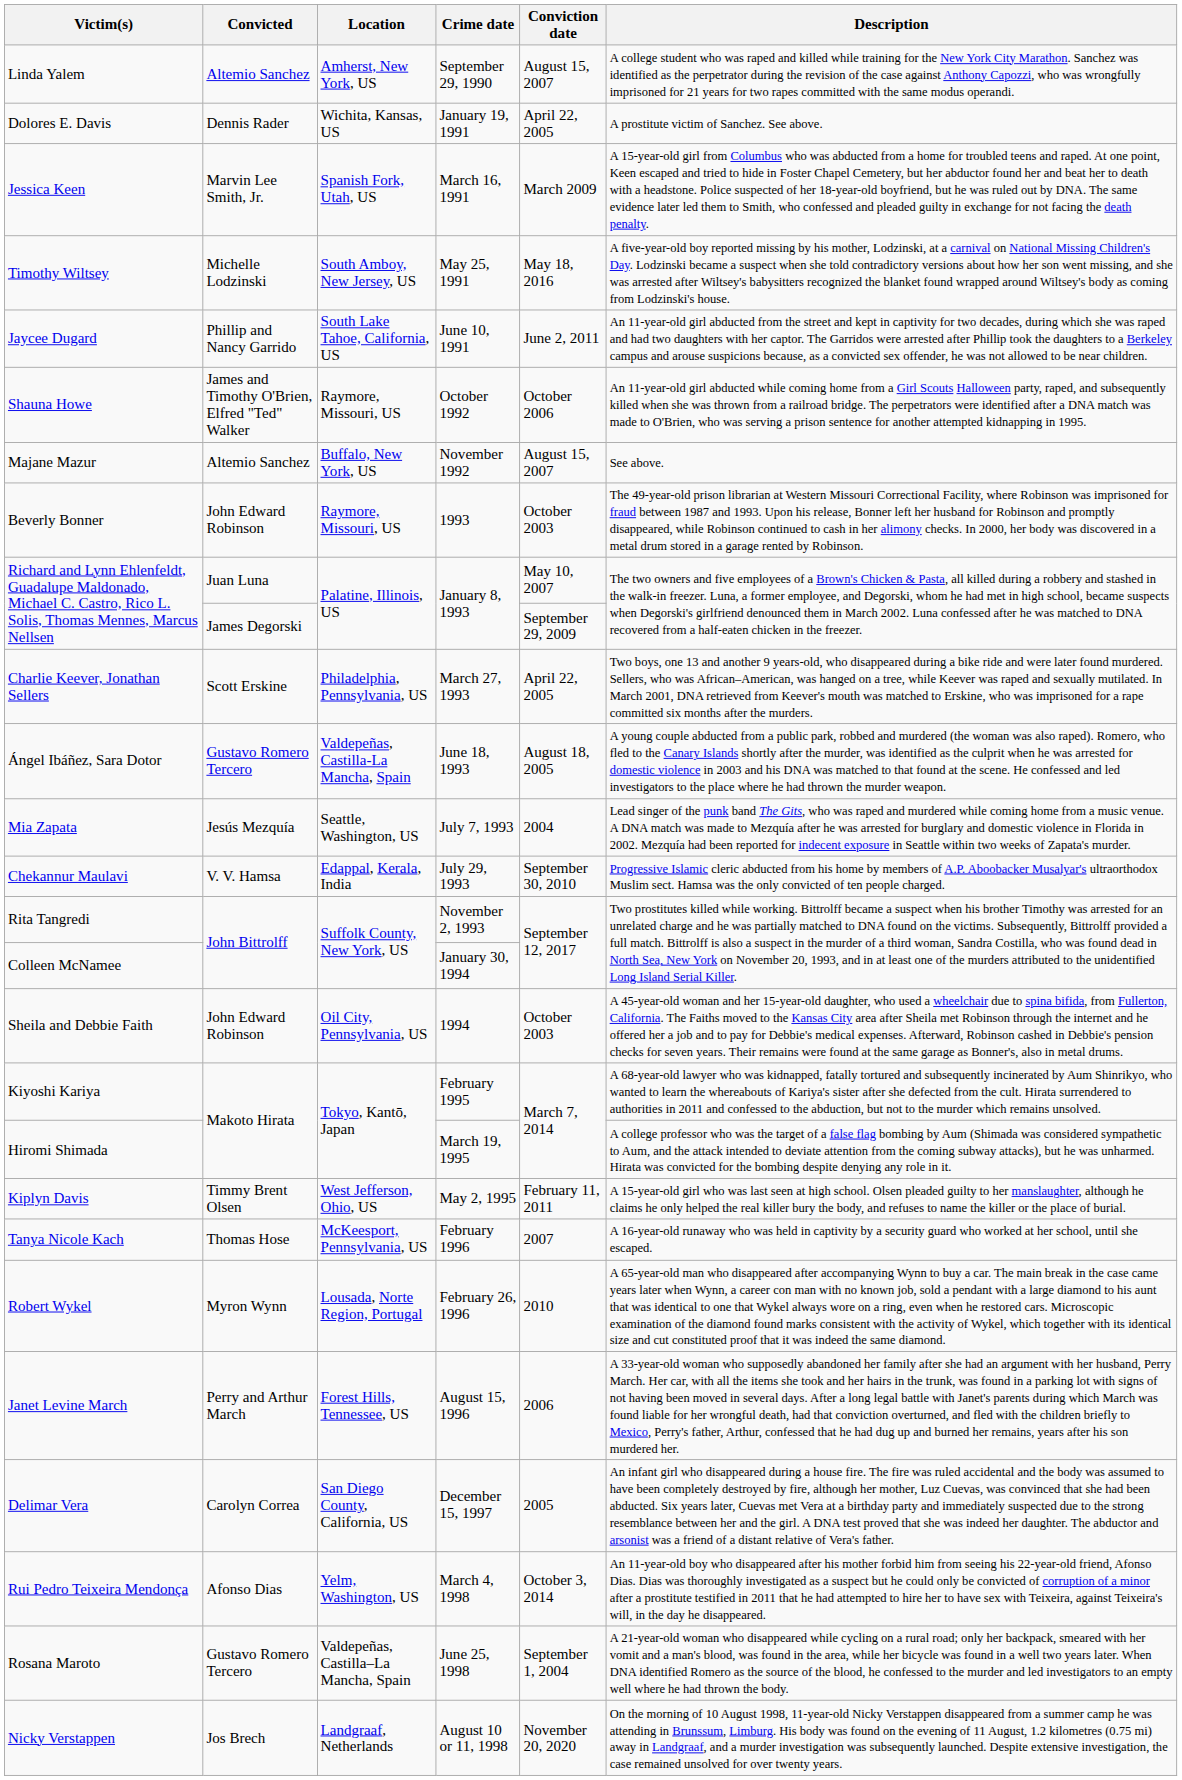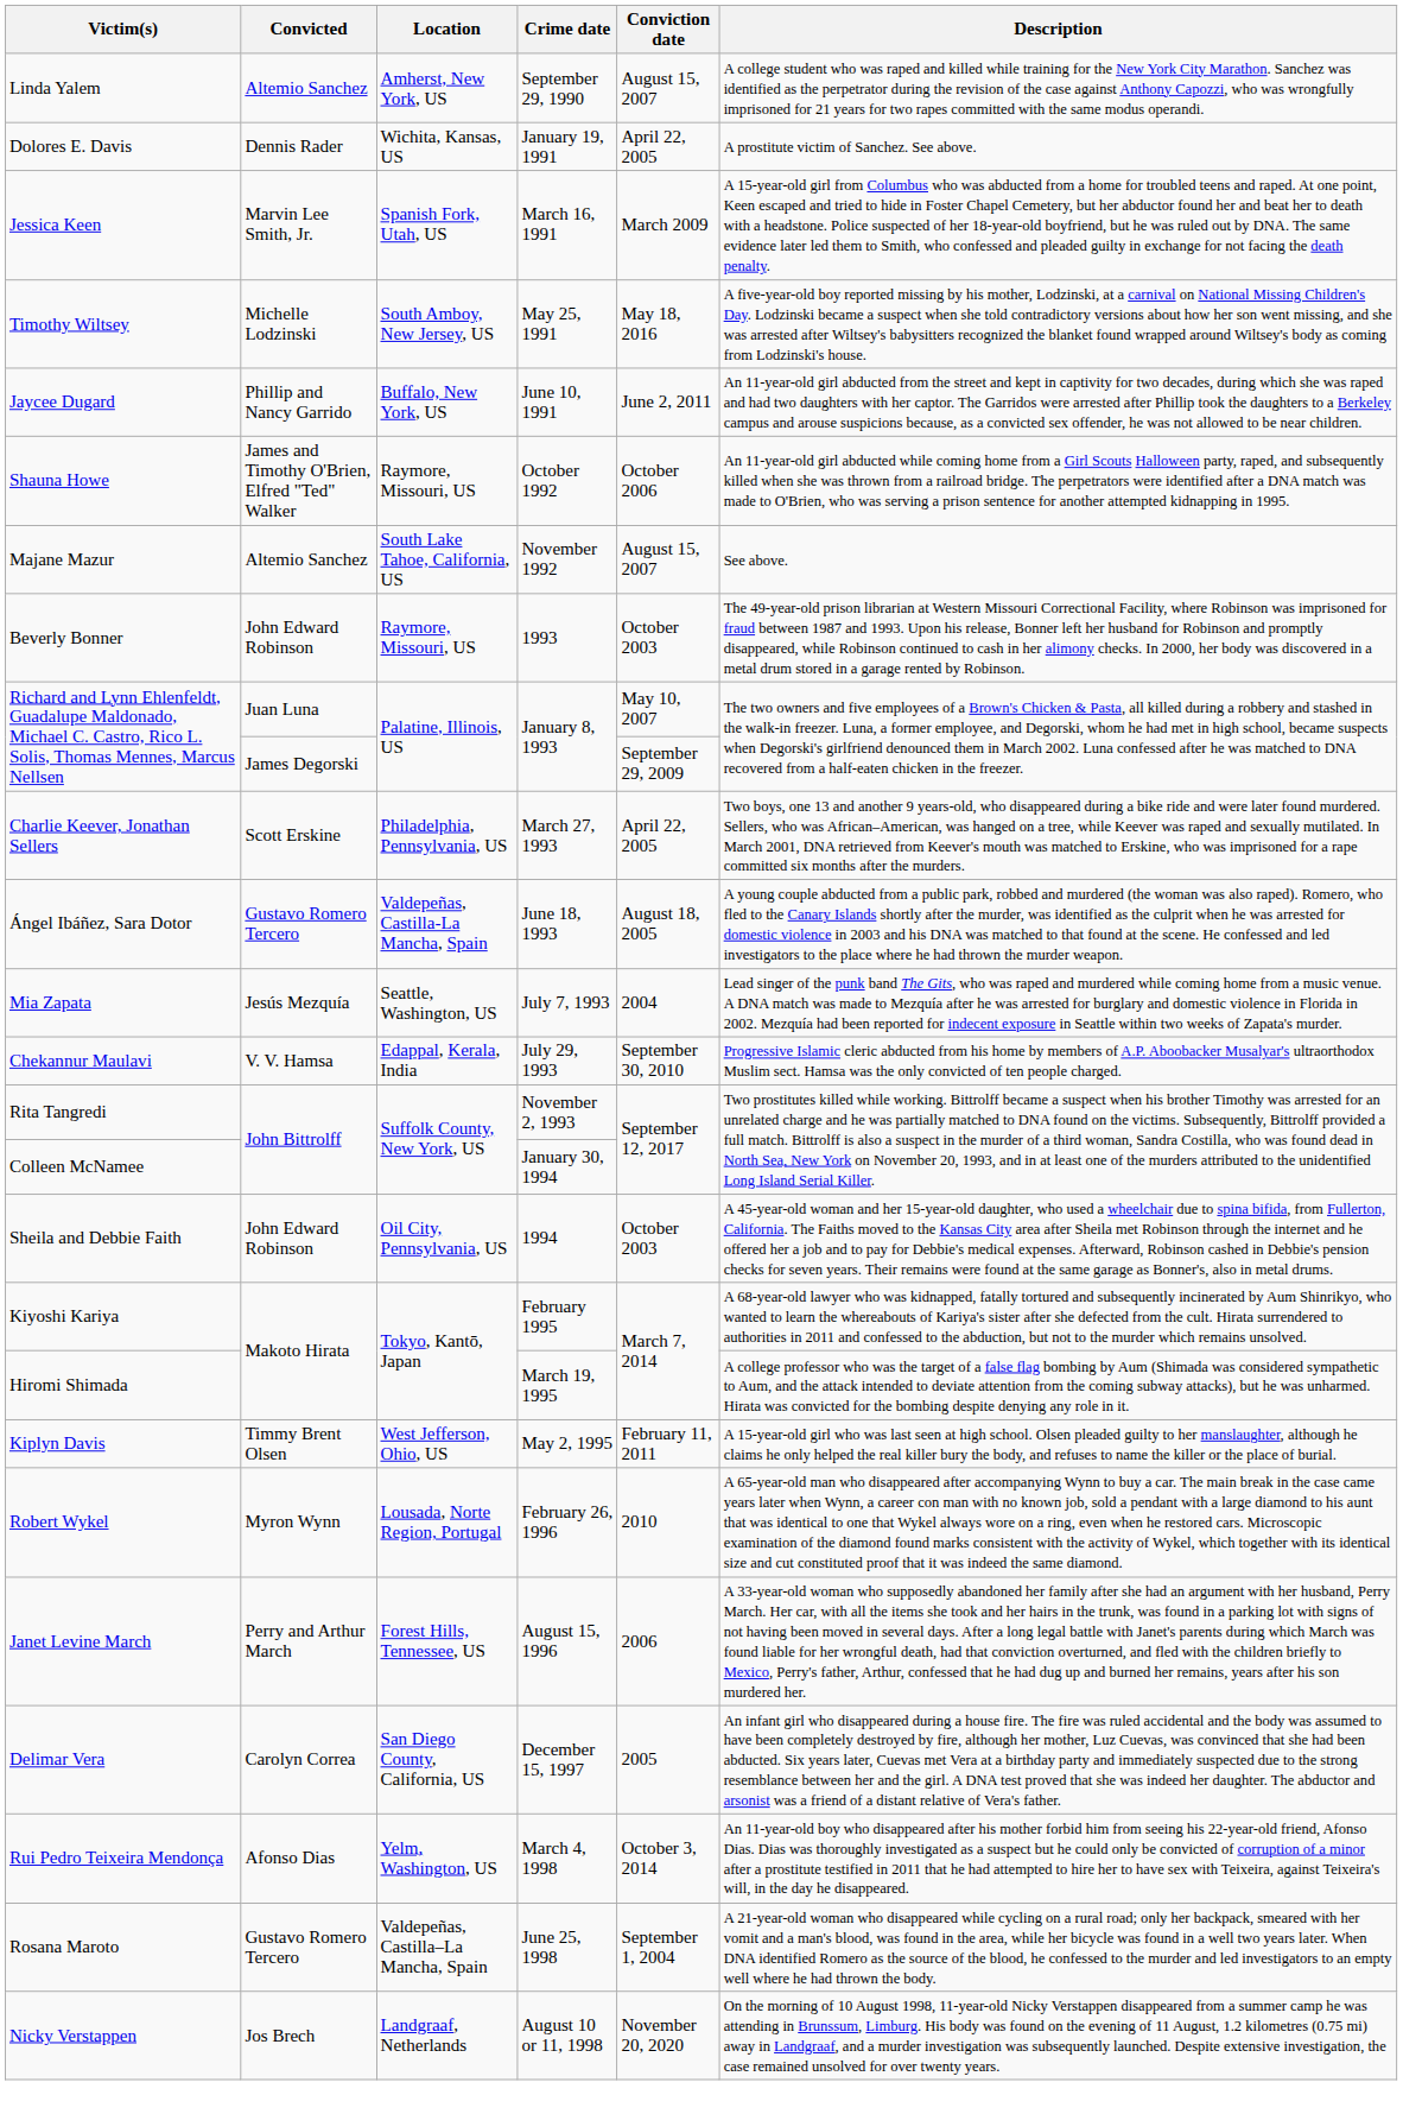Jaycee Dugard | Location: South Lake Tahoe, California, US -> Buffalo, New York, US
Majane Mazur | Location: Buffalo, New York, US -> South Lake Tahoe, California, US
- row: Tanya Nicole Kach | Thomas Hose | McKeesport, Pennsylvania, US | February 1996 | 2007 | A 16-year-old runaway who was held in captivity by a security guard who worked at her school, until she escaped.
